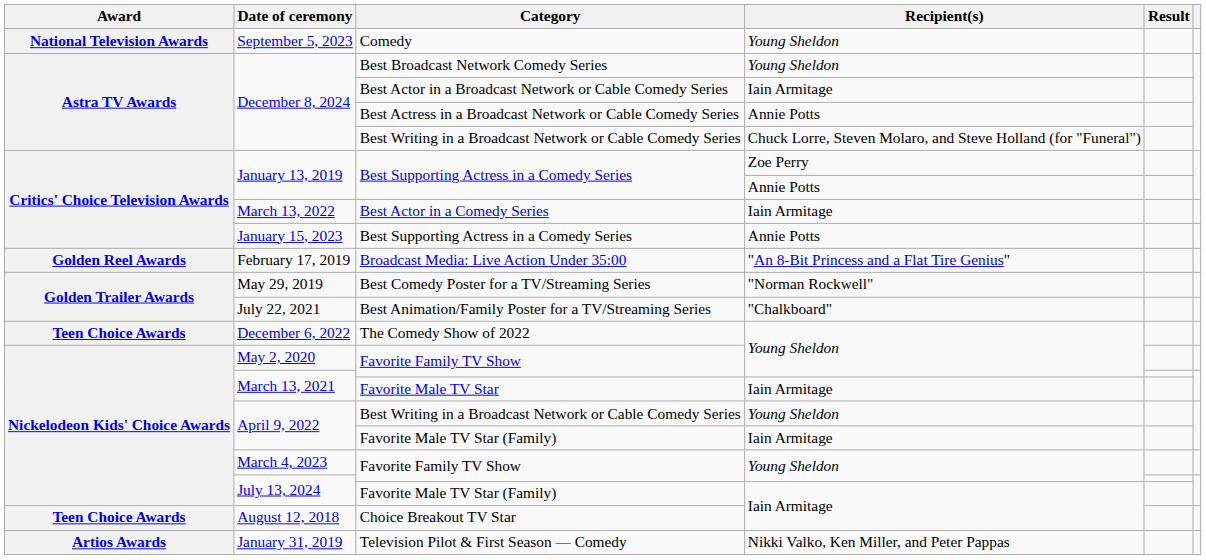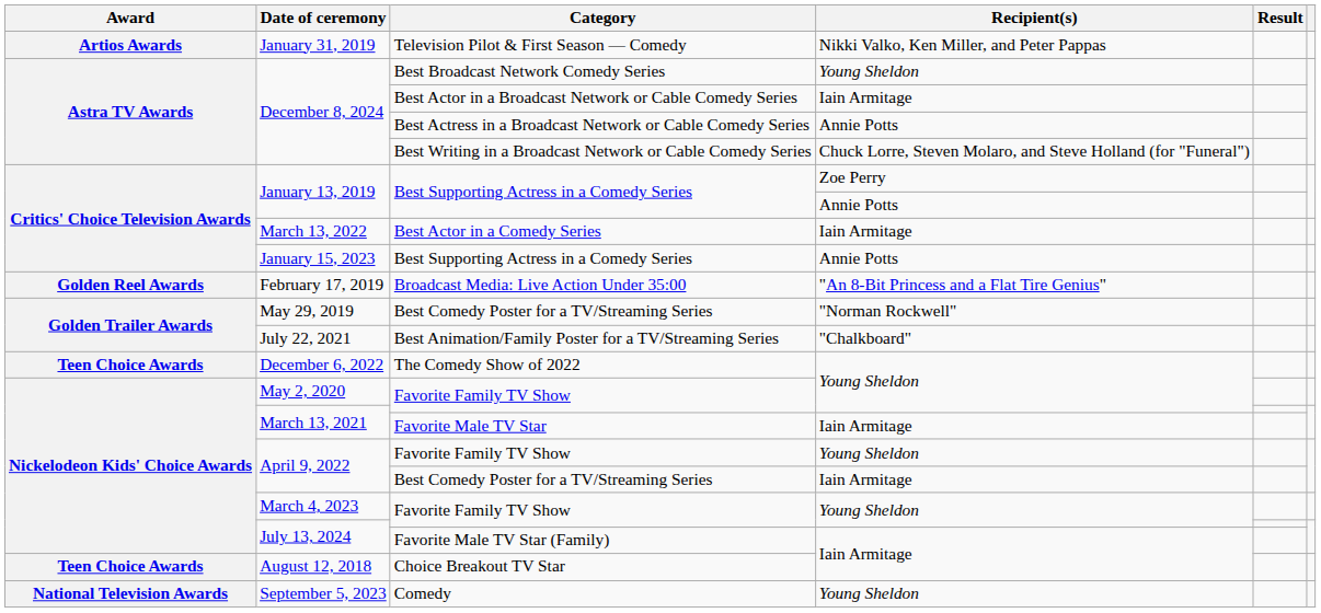rows swapped: January 31, 2019 <-> September 5, 2023
April 9, 2022 / Young Sheldon | Category: Best Writing in a Broadcast Network or Cable Comedy Series -> Favorite Family TV Show
April 9, 2022 / Iain Armitage | Category: Favorite Male TV Star (Family) -> Best Comedy Poster for a TV/Streaming Series
